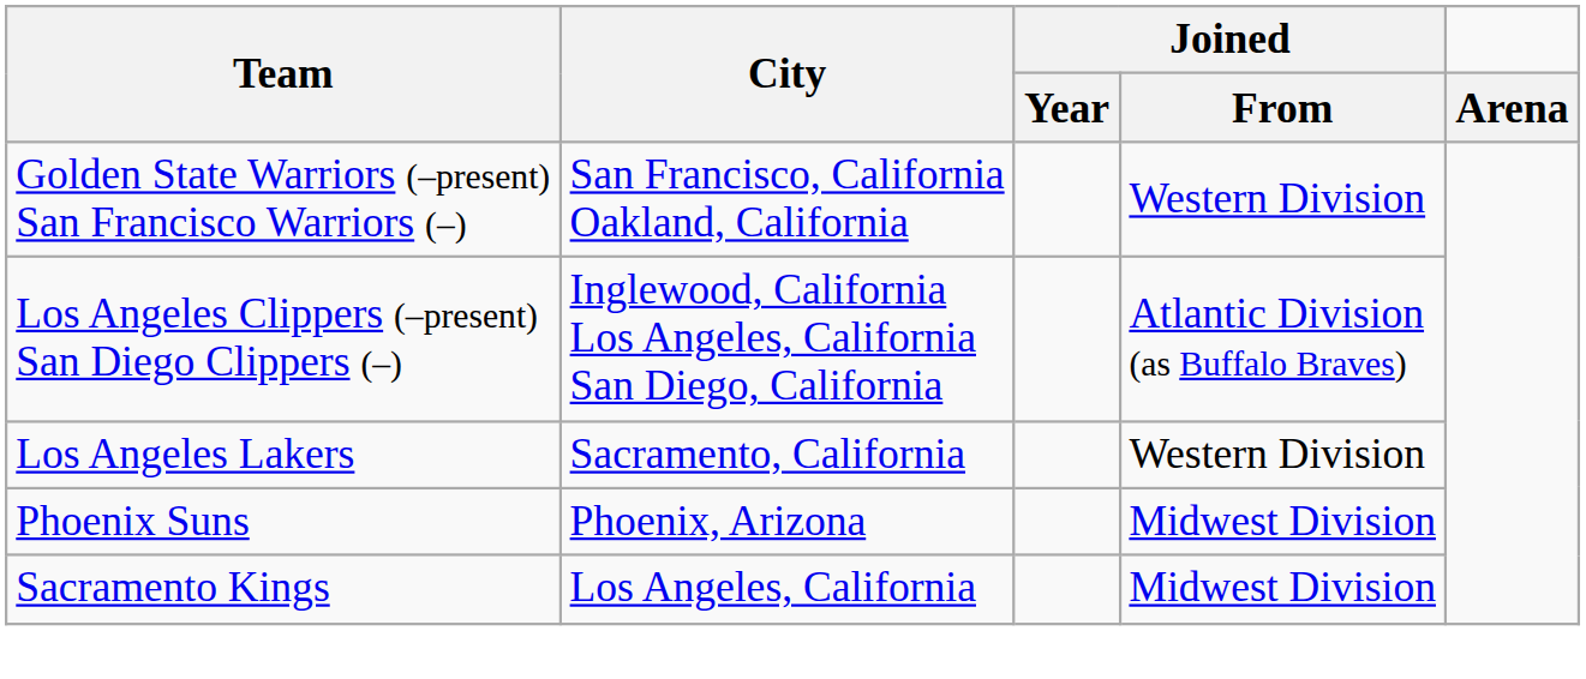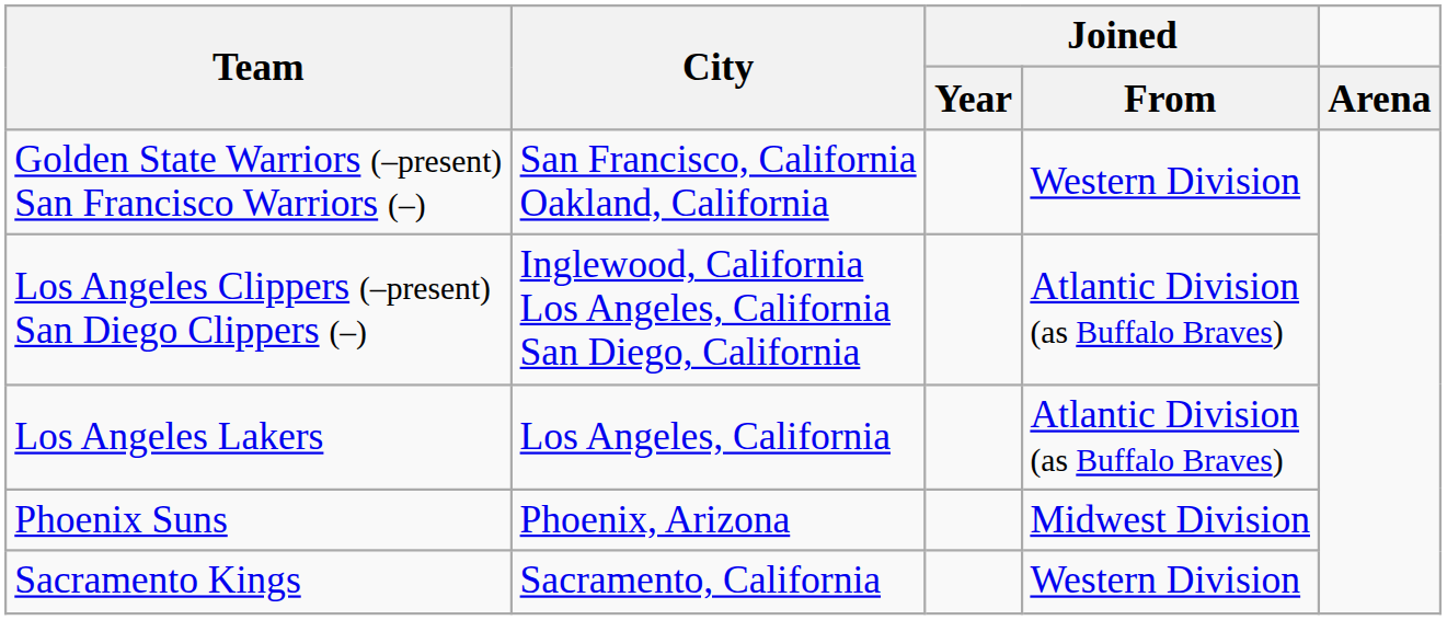Los Angeles Lakers | City: Sacramento, California -> Los Angeles, California
Los Angeles Lakers | Joined / From: Western Division -> Atlantic Division (as Buffalo Braves)
Sacramento Kings | City: Los Angeles, California -> Sacramento, California
Sacramento Kings | Joined / From: Midwest Division -> Western Division
